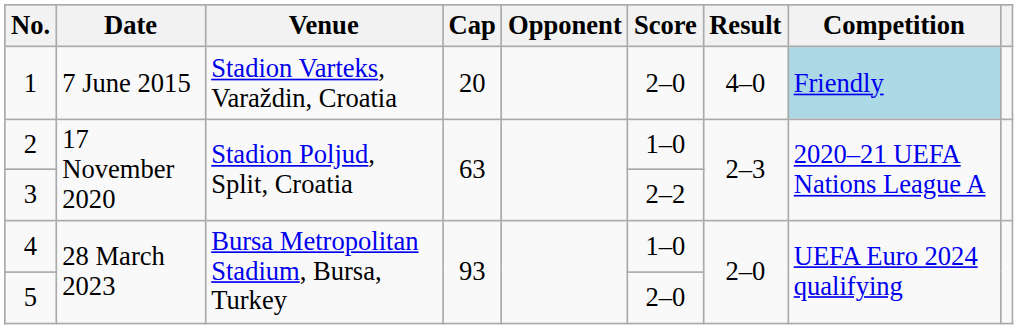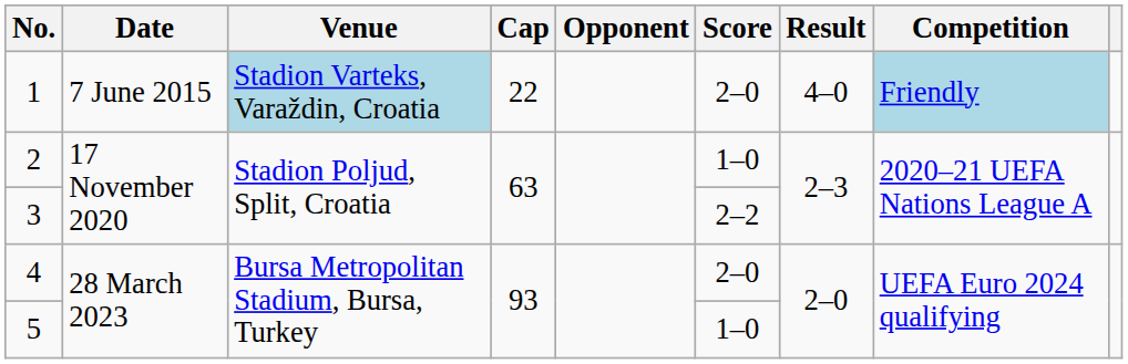1 | Venue: no background -> lightblue background
1 | Cap: 20 -> 22
4 | Score: 1–0 -> 2–0
5 | Score: 2–0 -> 1–0
